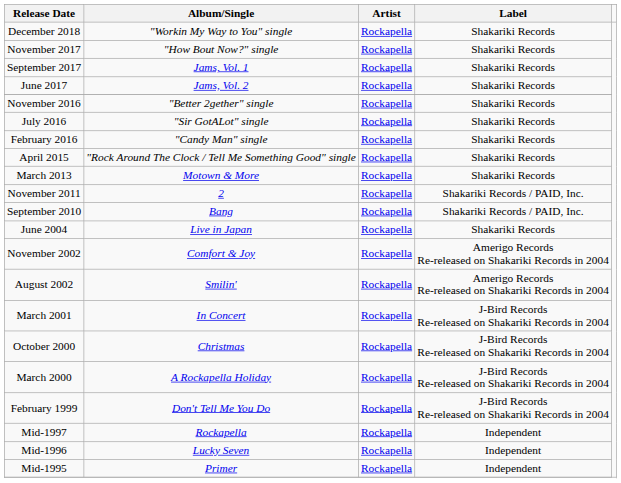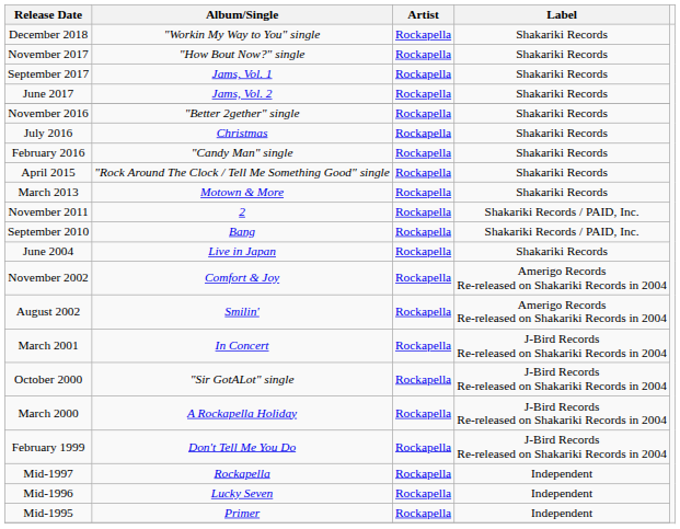July 2016 | Album/Single: "Sir GotALot" single -> Christmas
October 2000 | Album/Single: Christmas -> "Sir GotALot" single
